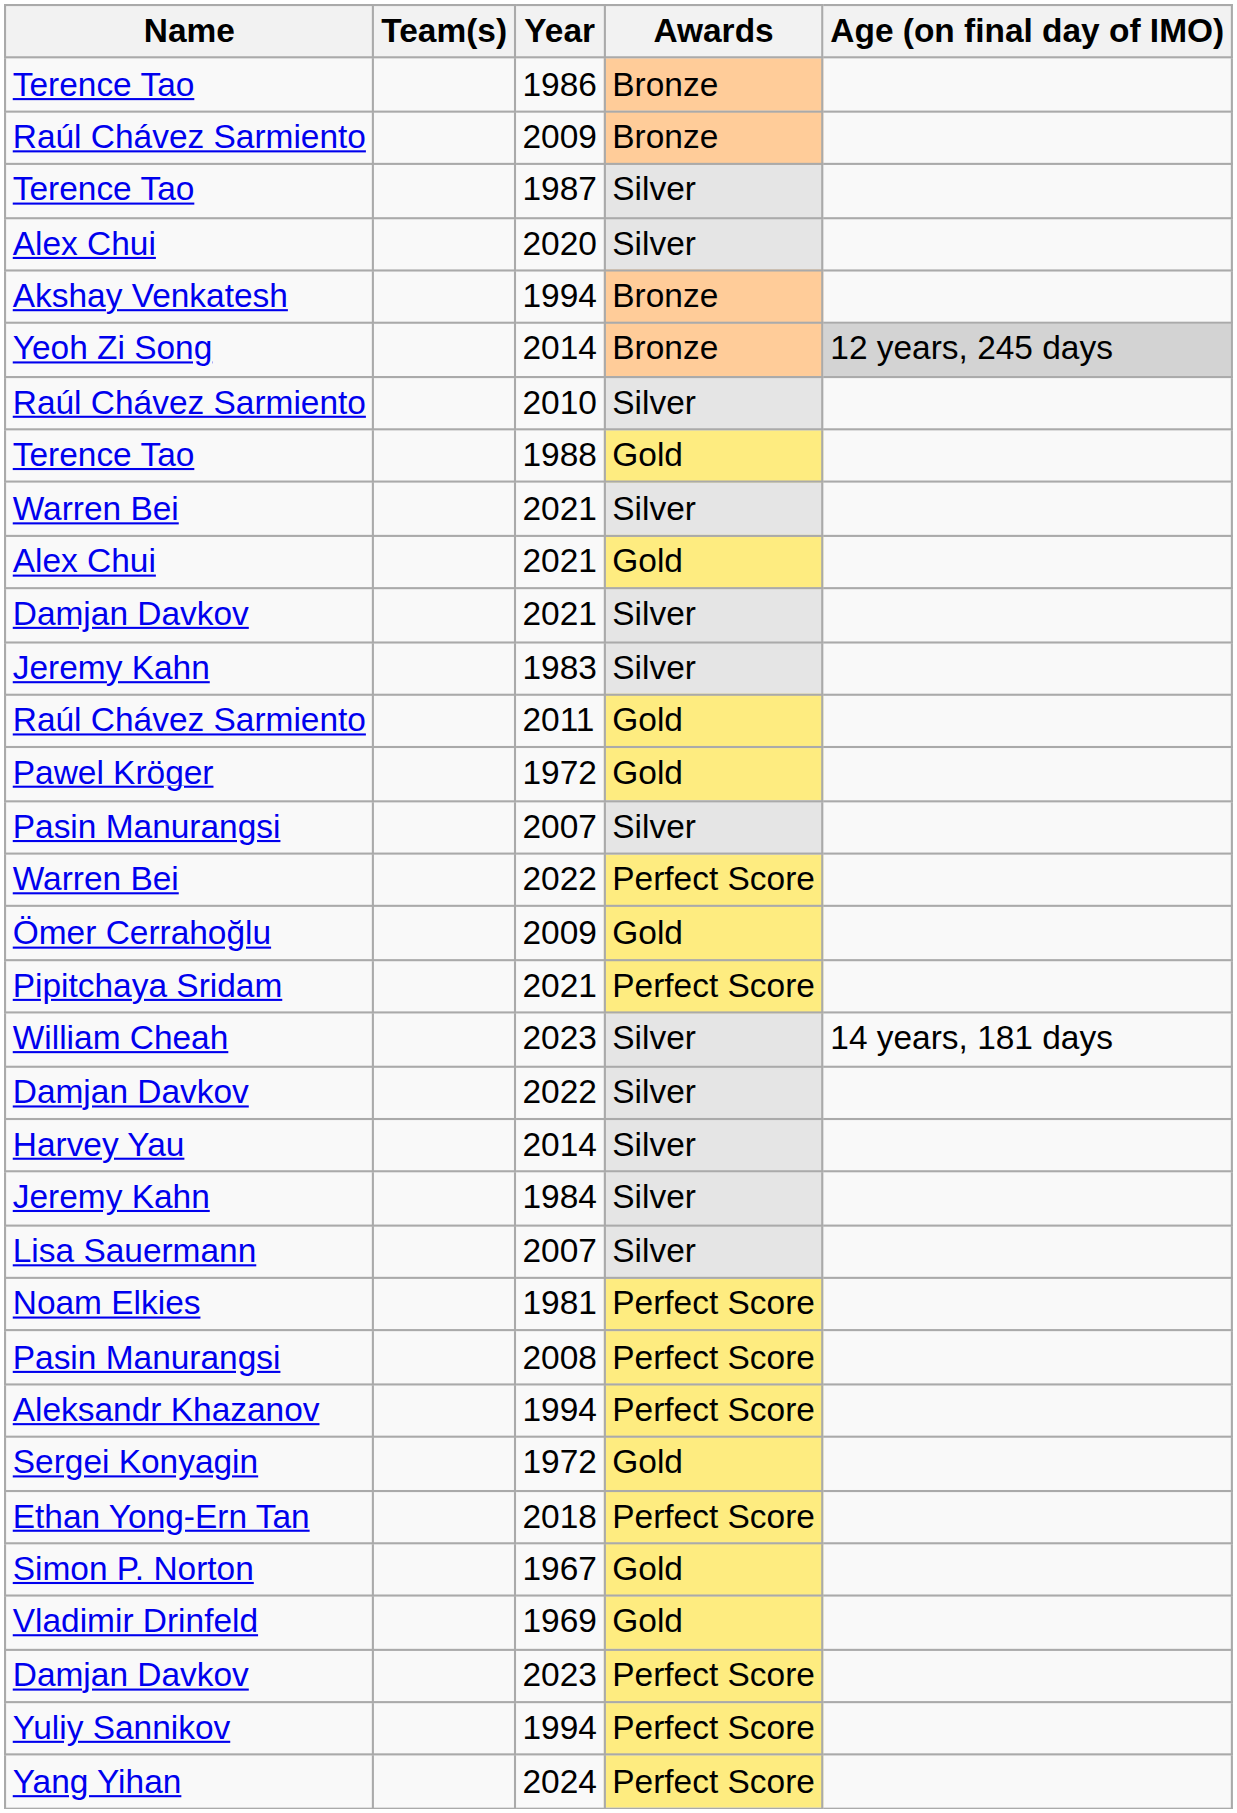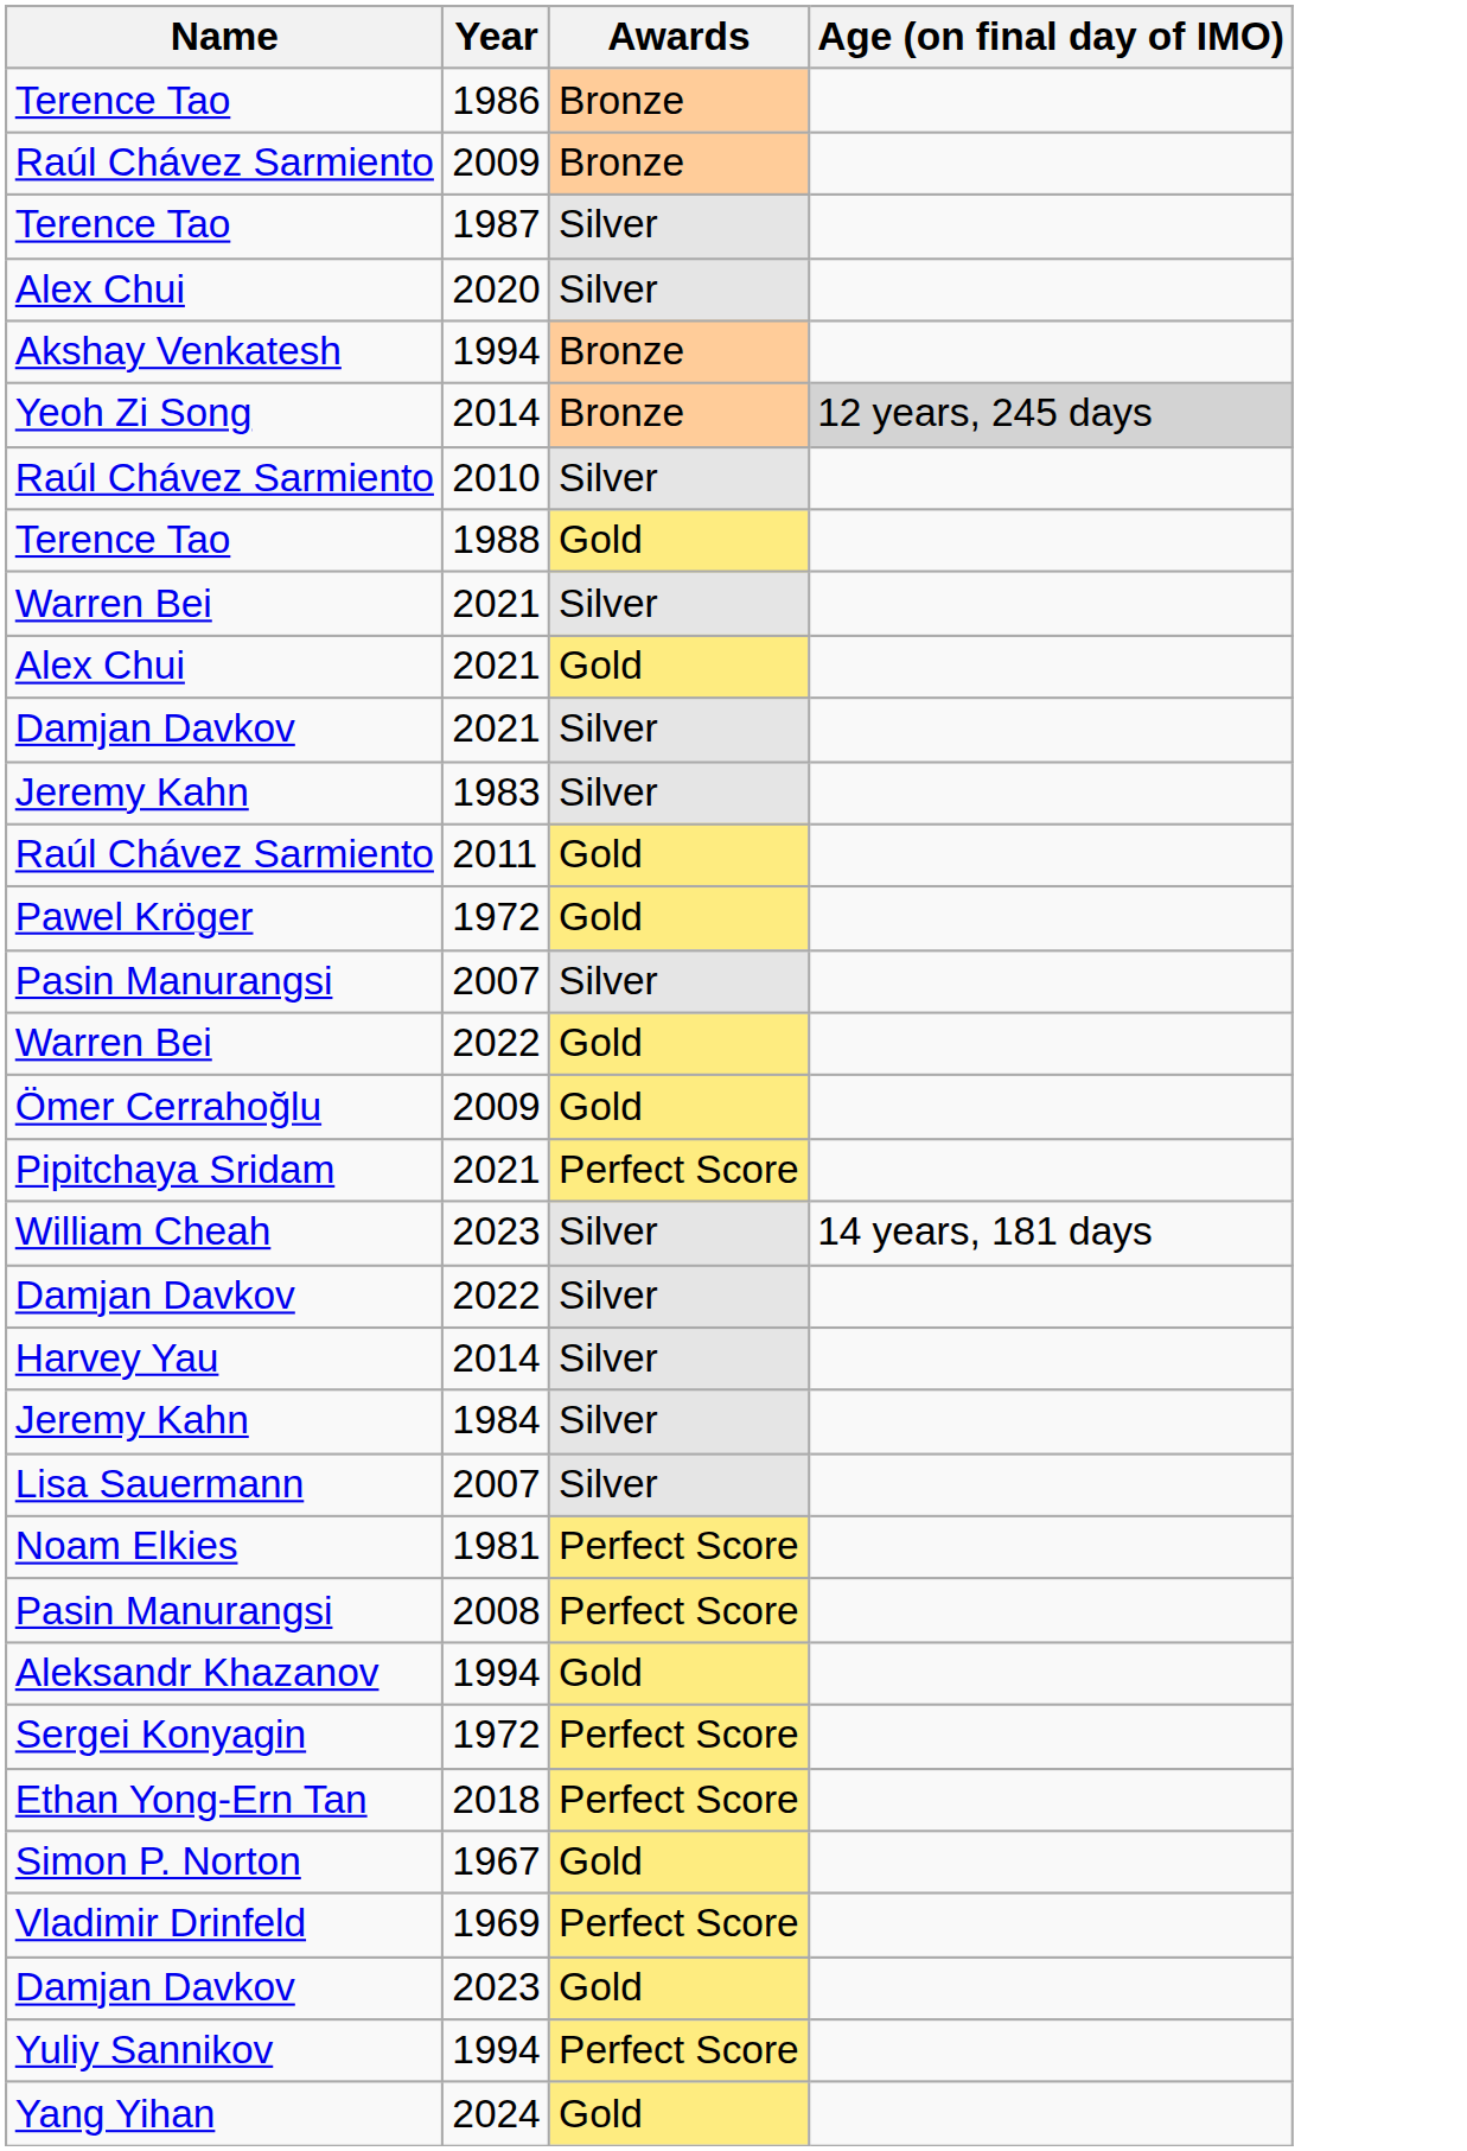- column: Team(s)
Warren Bei / 2022 | Awards: Perfect Score -> Gold
Aleksandr Khazanov | Awards: Perfect Score -> Gold
Sergei Konyagin | Awards: Gold -> Perfect Score
Vladimir Drinfeld | Awards: Gold -> Perfect Score
Damjan Davkov / 2023 | Awards: Perfect Score -> Gold
Yang Yihan | Awards: Perfect Score -> Gold
